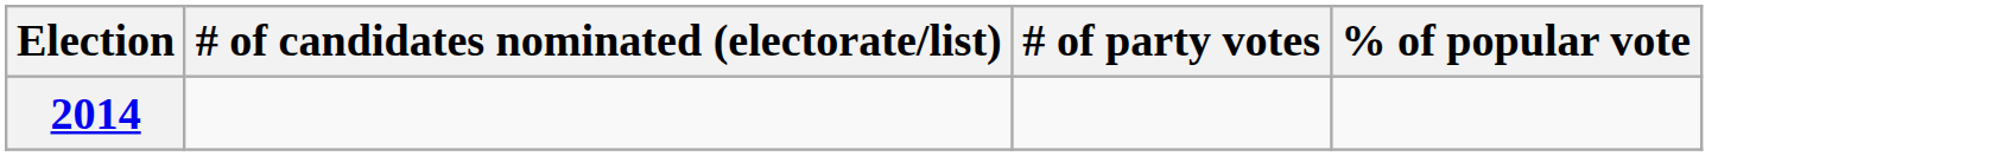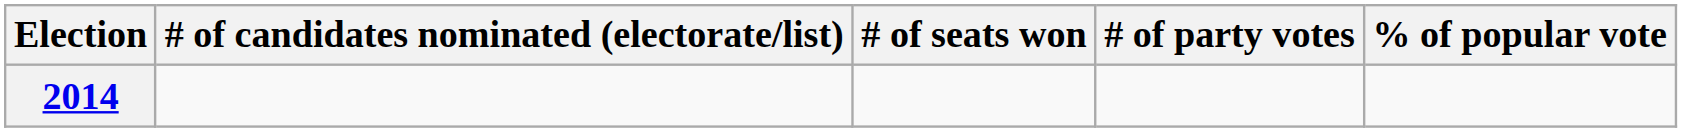+ column: # of seats won
